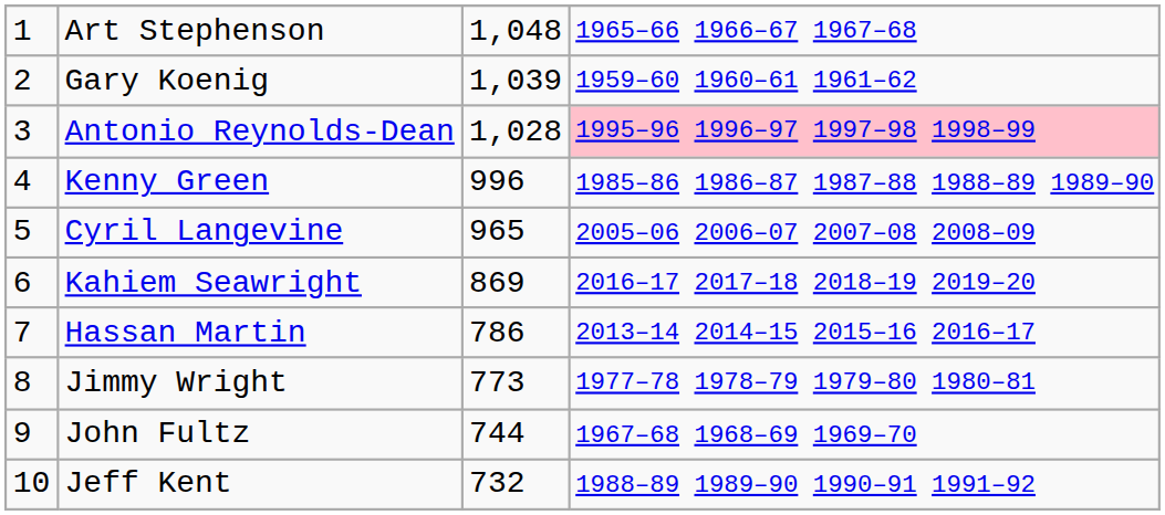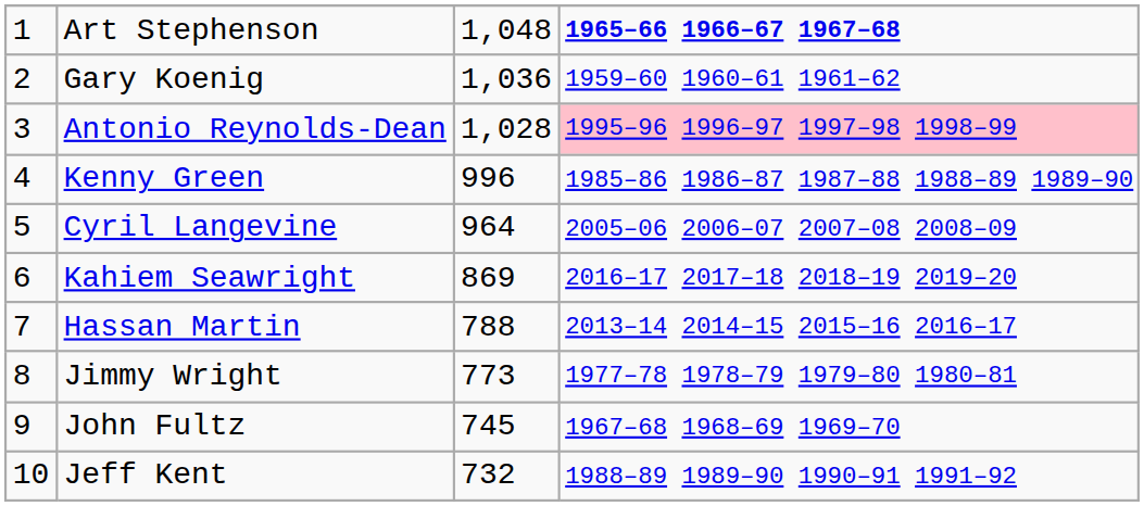Art Stephenson | column 4: normal -> bold
Gary Koenig | column 3: 1,039 -> 1,036
Cyril Langevine | column 3: 965 -> 964
Hassan Martin | column 3: 786 -> 788
John Fultz | column 3: 744 -> 745
